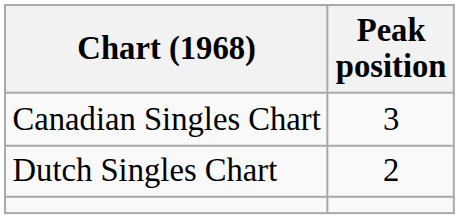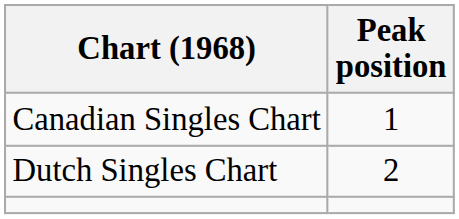Canadian Singles Chart | Peak position: 3 -> 1
